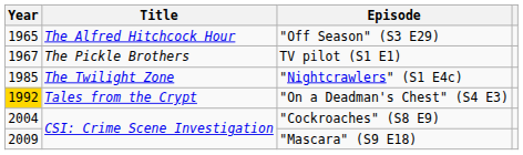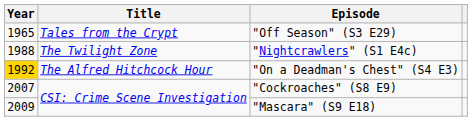"Off Season" (S3 E29) | Title: The Alfred Hitchcock Hour -> Tales from the Crypt
- row: 1967 | The Pickle Brothers | TV pilot (S1 E1)
"Nightcrawlers" (S1 E4c) | Year: 1985 -> 1988
"On a Deadman's Chest" (S4 E3) | Title: Tales from the Crypt -> The Alfred Hitchcock Hour
"Cockroaches" (S8 E9) | Year: 2004 -> 2007
